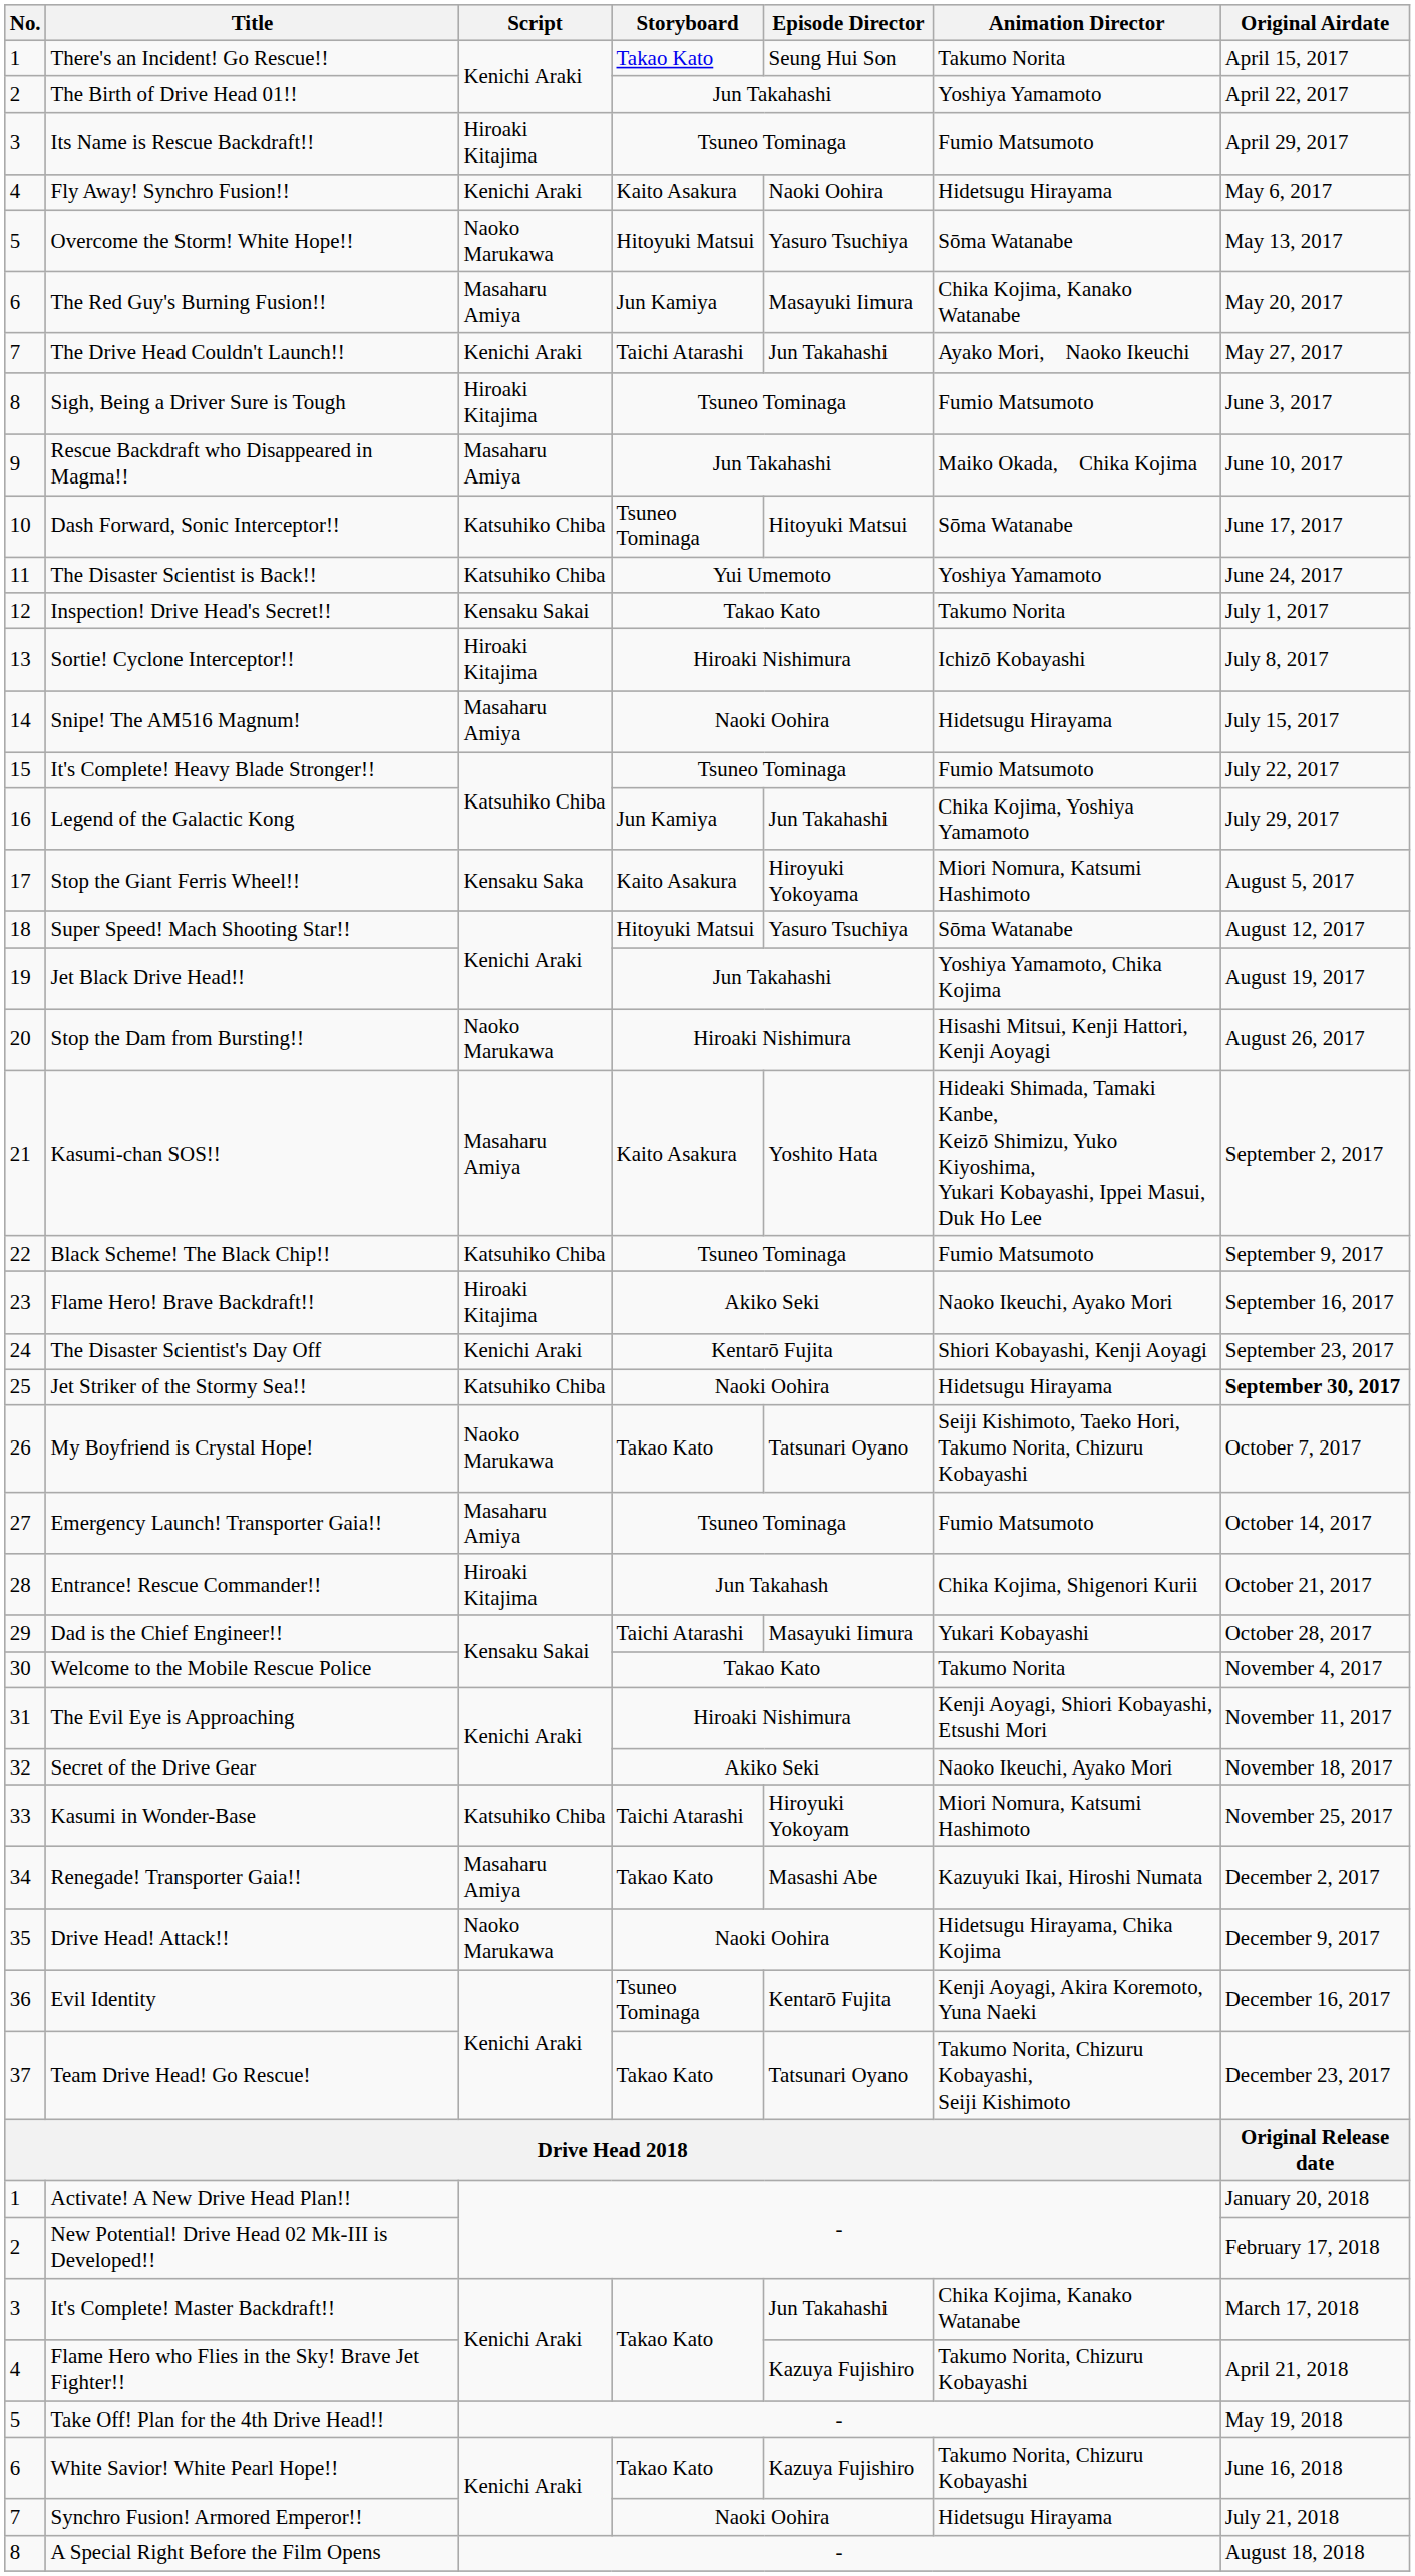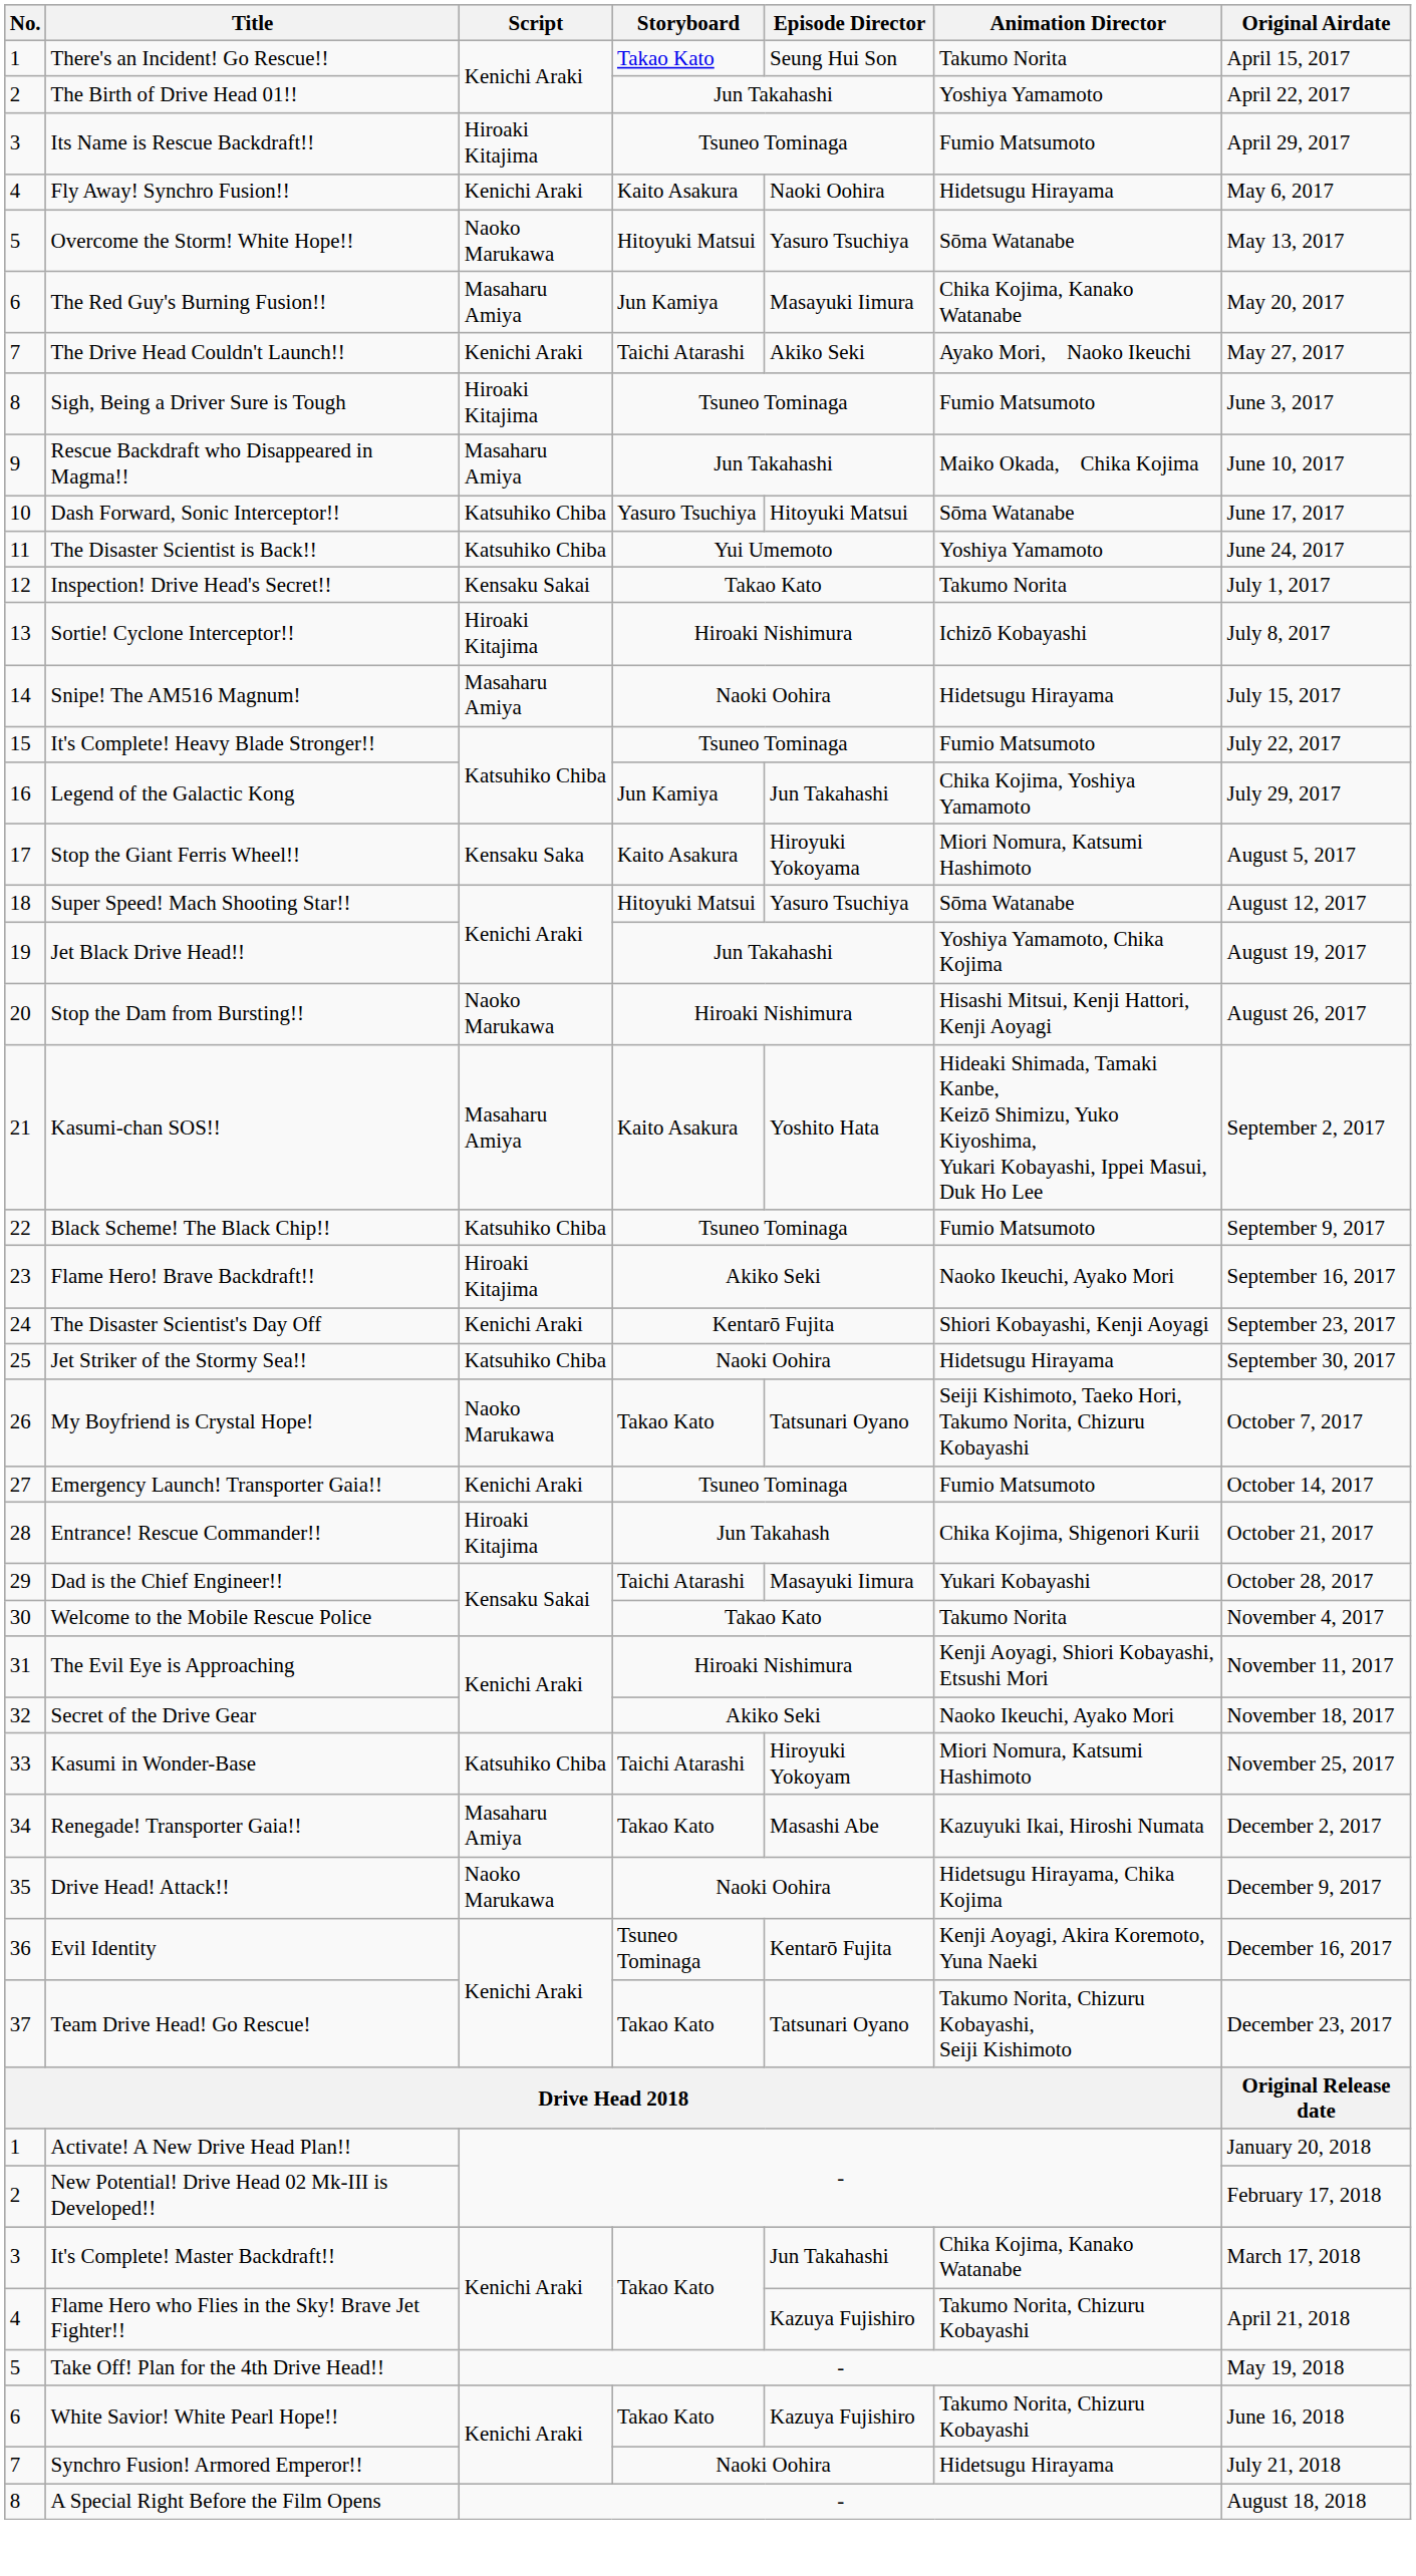The Drive Head Couldn't Launch!! | Episode Director: Jun Takahashi -> Akiko Seki
Dash Forward, Sonic Interceptor!! | Storyboard: Tsuneo Tominaga -> Yasuro Tsuchiya
Jet Striker of the Stormy Sea!! | Original Airdate: bold -> normal
Emergency Launch! Transporter Gaia!! | Script: Masaharu Amiya -> Kenichi Araki
